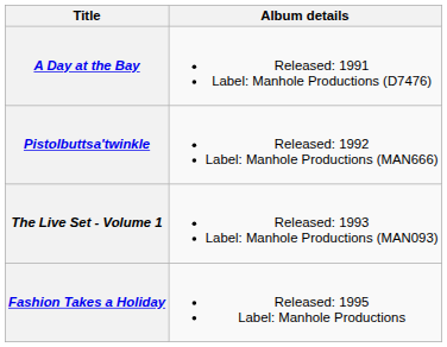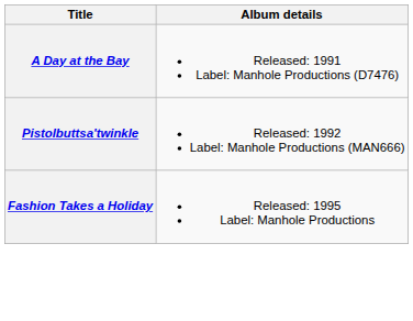- row: The Live Set - Volume 1 | Released: 1993 Label: Manhole Productions (MAN093)
